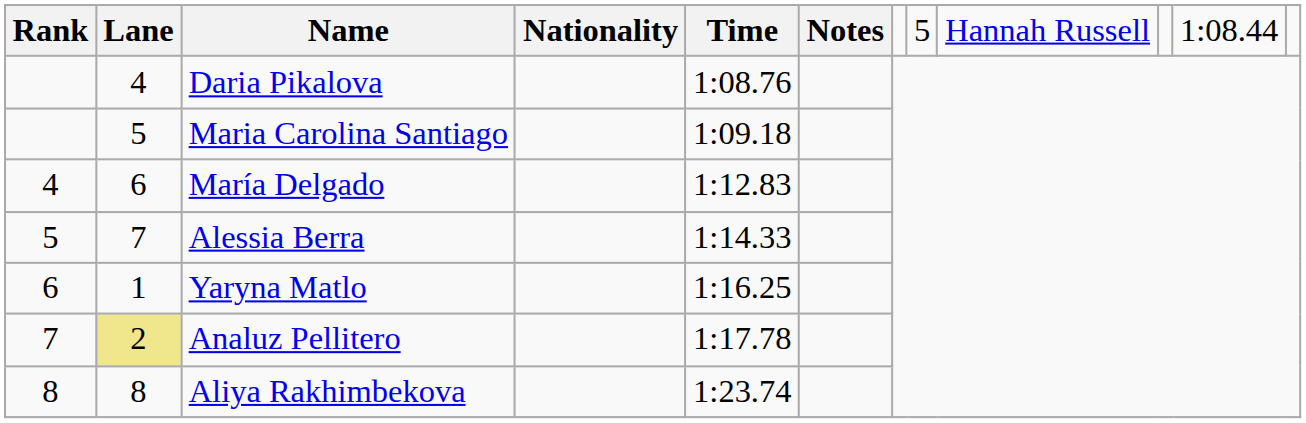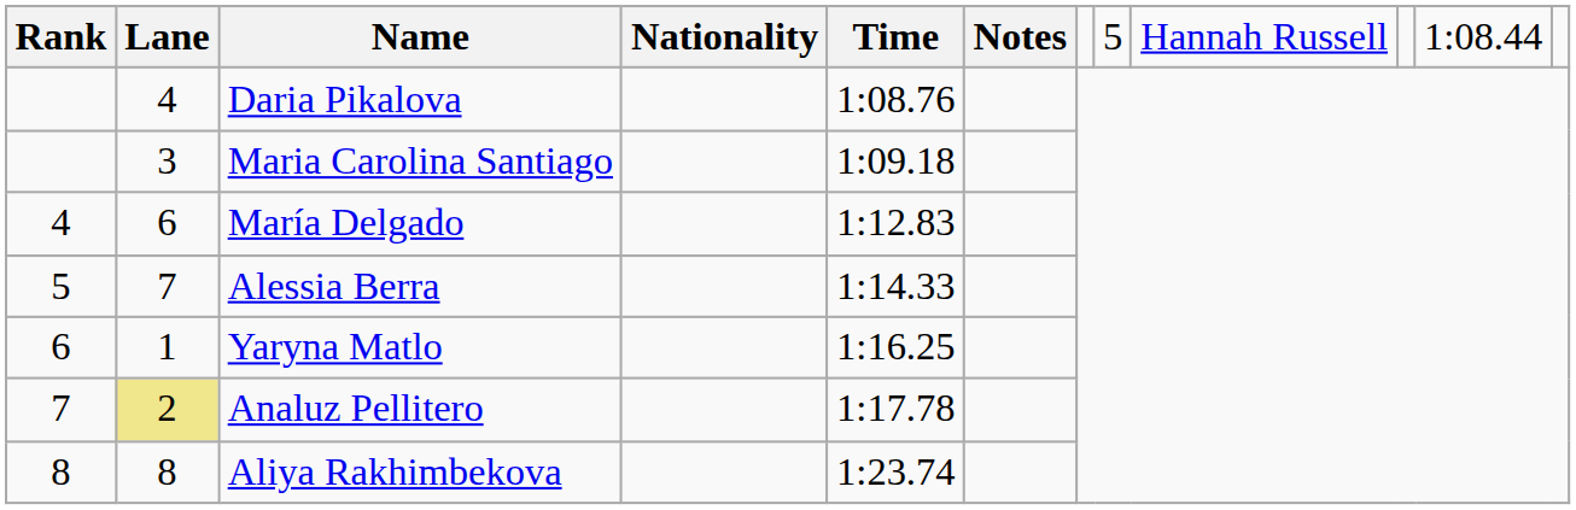Maria Carolina Santiago | column 2: 5 -> 3
